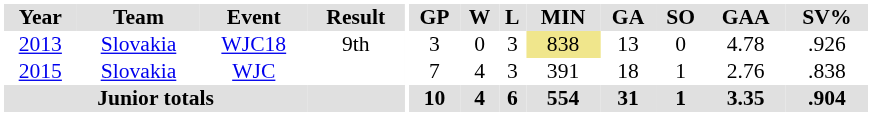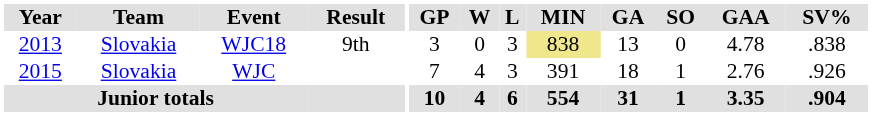WJC18 | SV%: .926 -> .838
WJC | SV%: .838 -> .926
